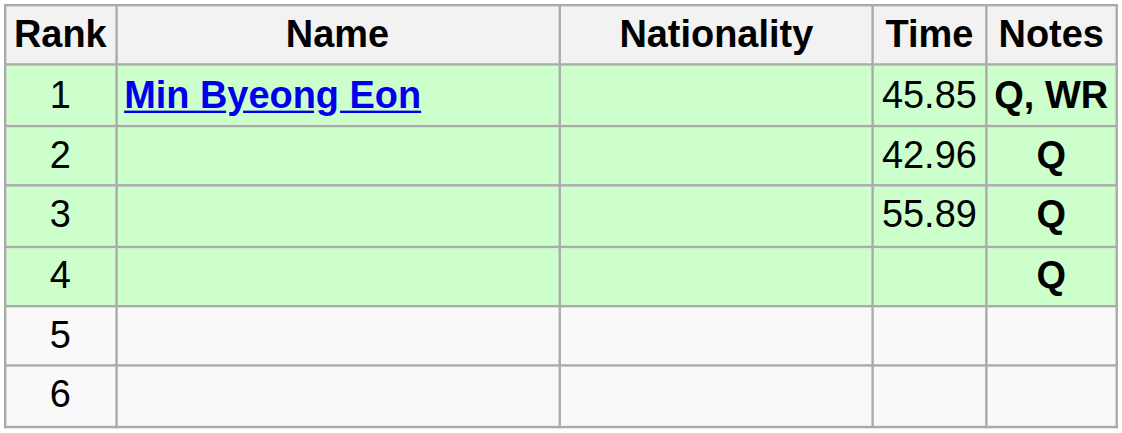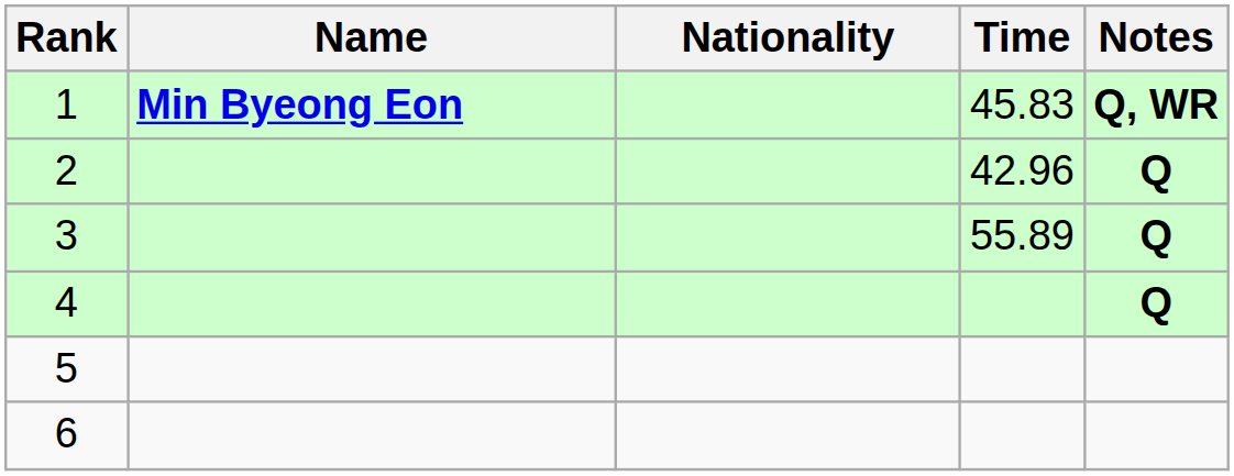1 | Time: 45.85 -> 45.83
